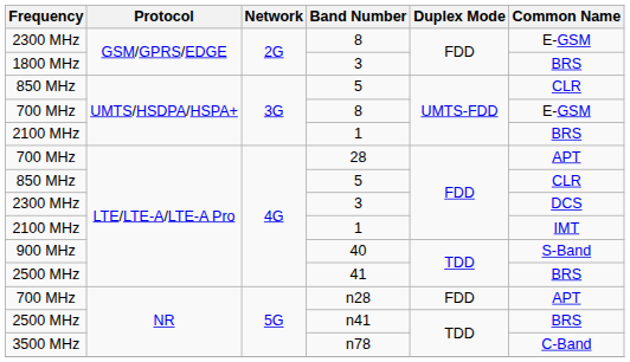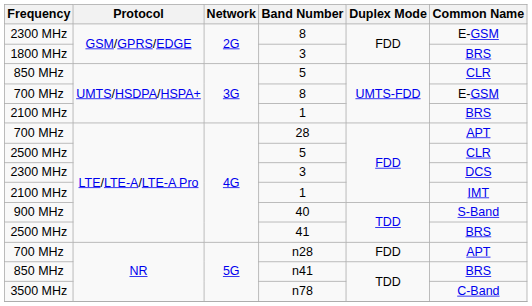LTE/LTE-A/LTE-A Pro / 5 | Frequency: 850 MHz -> 2500 MHz
n41 | Frequency: 2500 MHz -> 850 MHz
